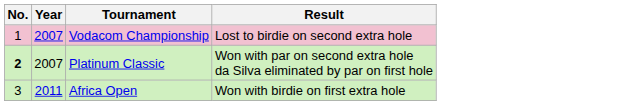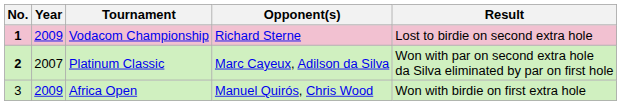+ column: Opponent(s) | Richard Sterne | Marc Cayeux, Adilson da Silva | Manuel Quirós, Chris Wood
Vodacom Championship | No.: normal -> bold
Vodacom Championship | Year: 2007 -> 2009
Africa Open | Year: 2011 -> 2009
